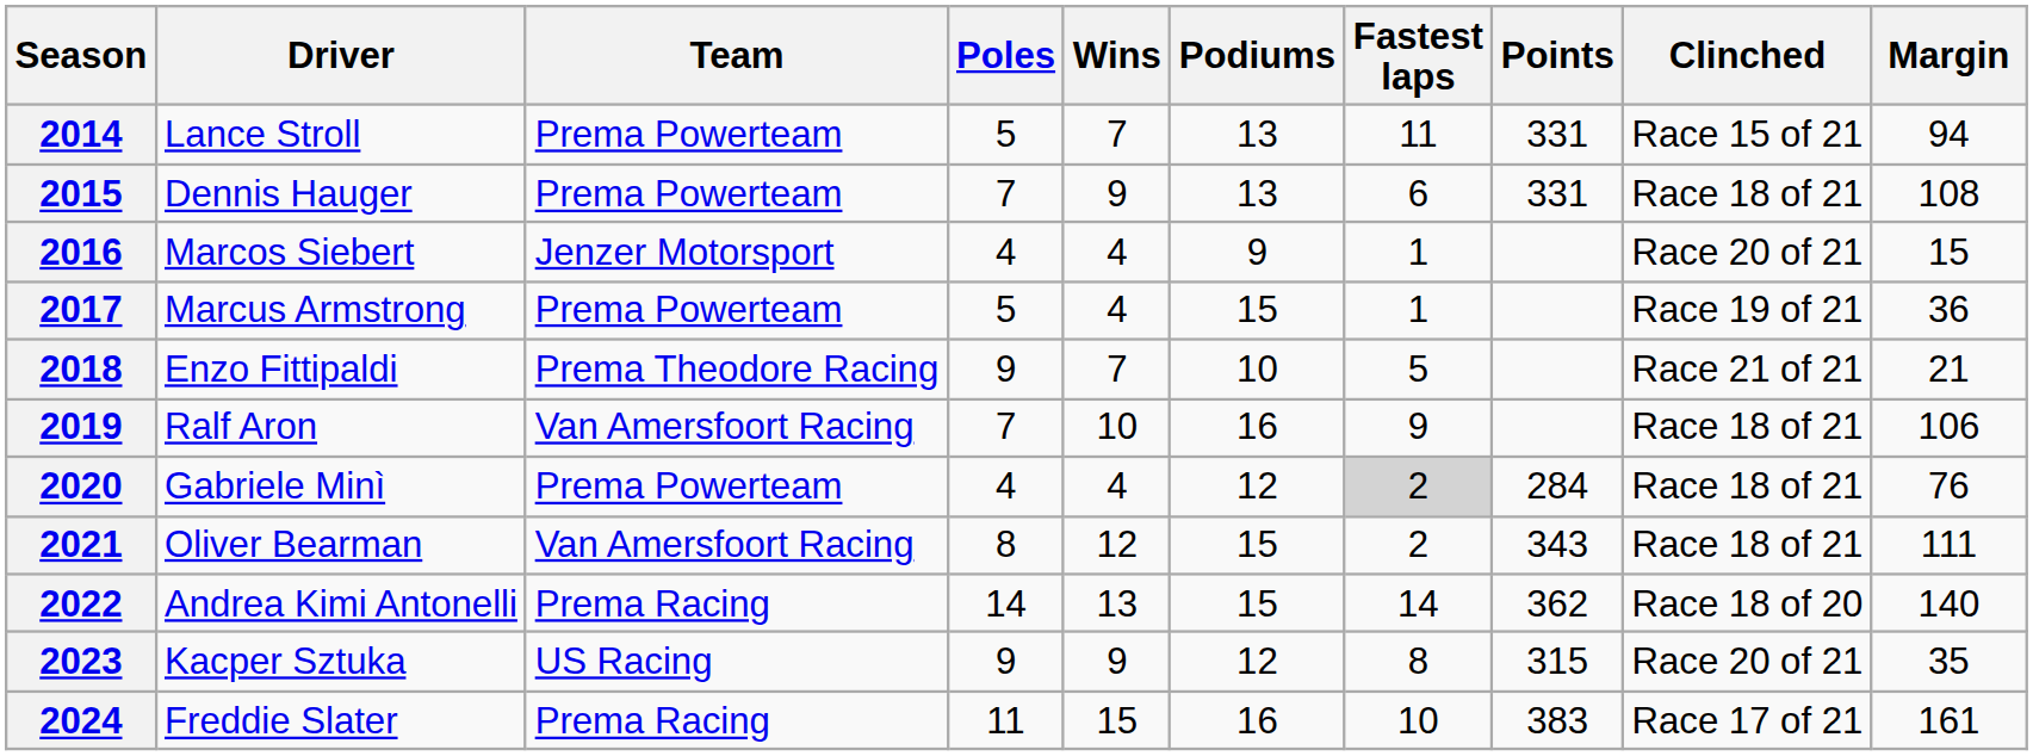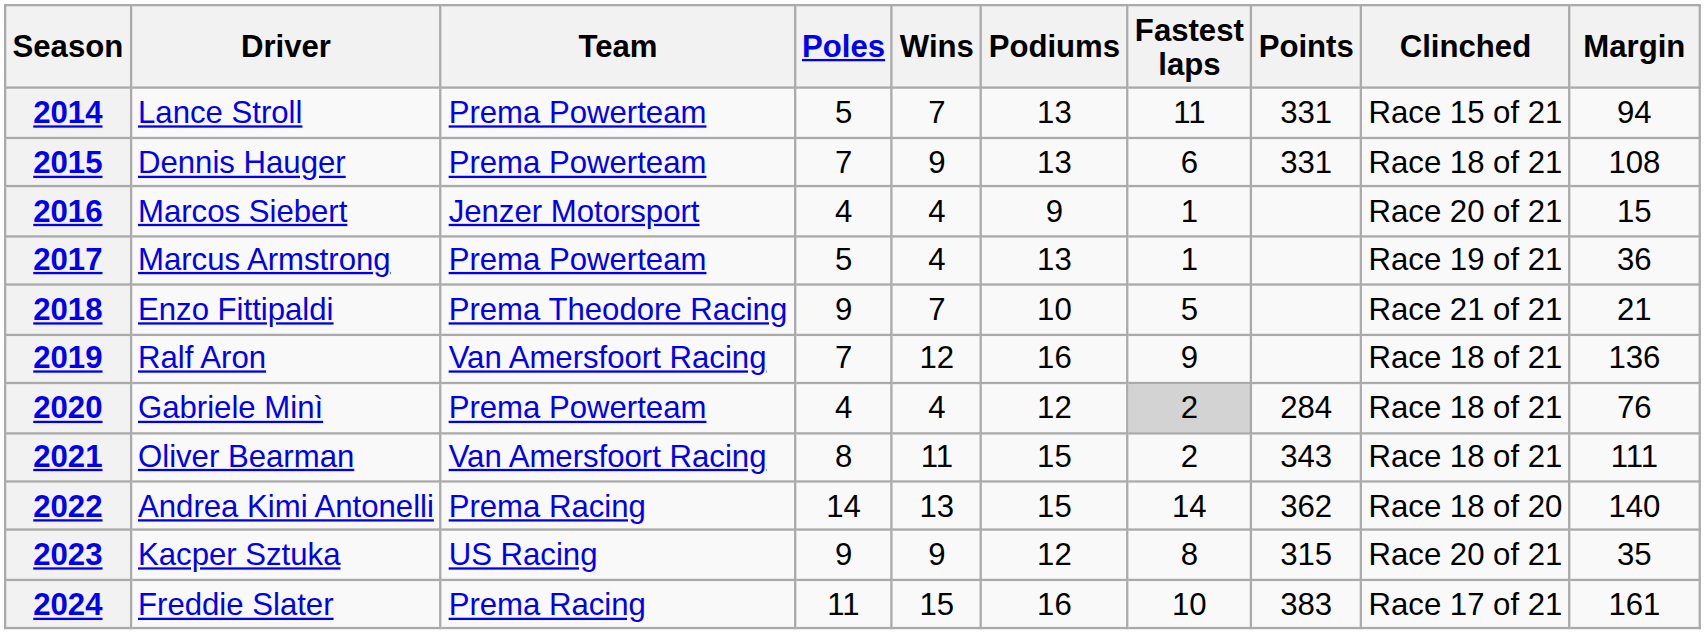2017 | Podiums: 15 -> 13
2019 | Wins: 10 -> 12
2019 | Margin: 106 -> 136
2021 | Wins: 12 -> 11
